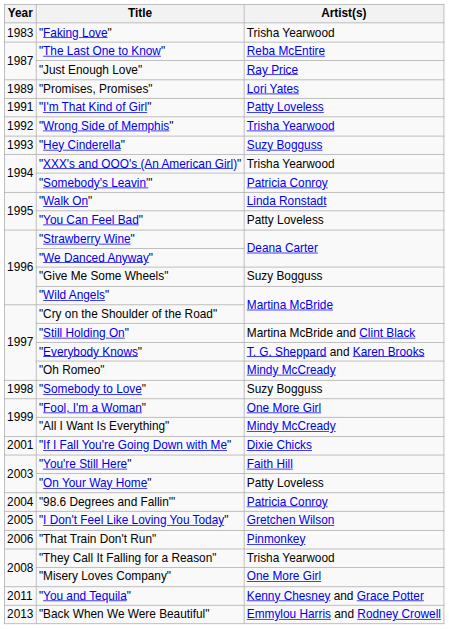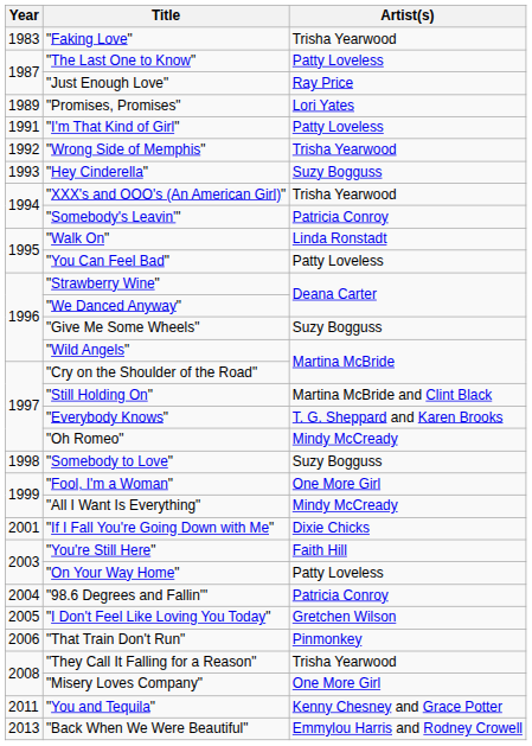"The Last One to Know" | Artist(s): Reba McEntire -> Patty Loveless
